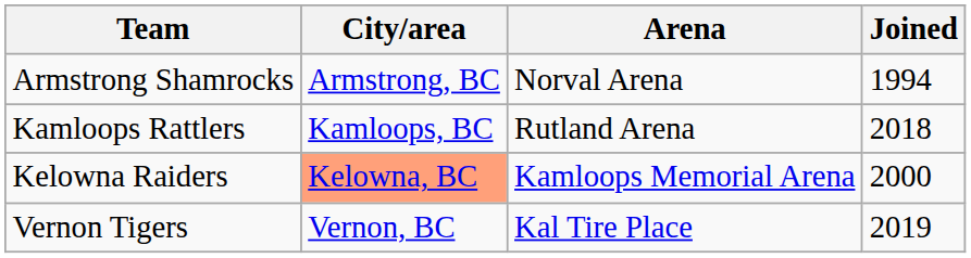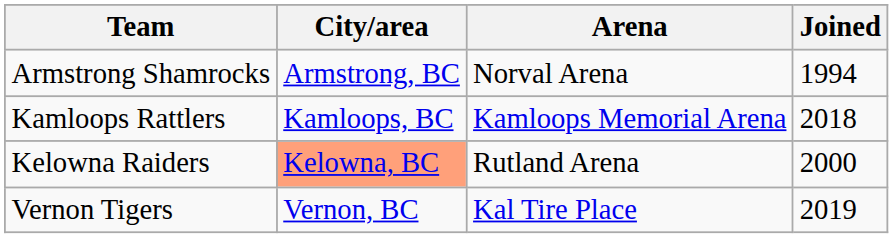Kamloops Rattlers | Arena: Rutland Arena -> Kamloops Memorial Arena
Kelowna Raiders | Arena: Kamloops Memorial Arena -> Rutland Arena
